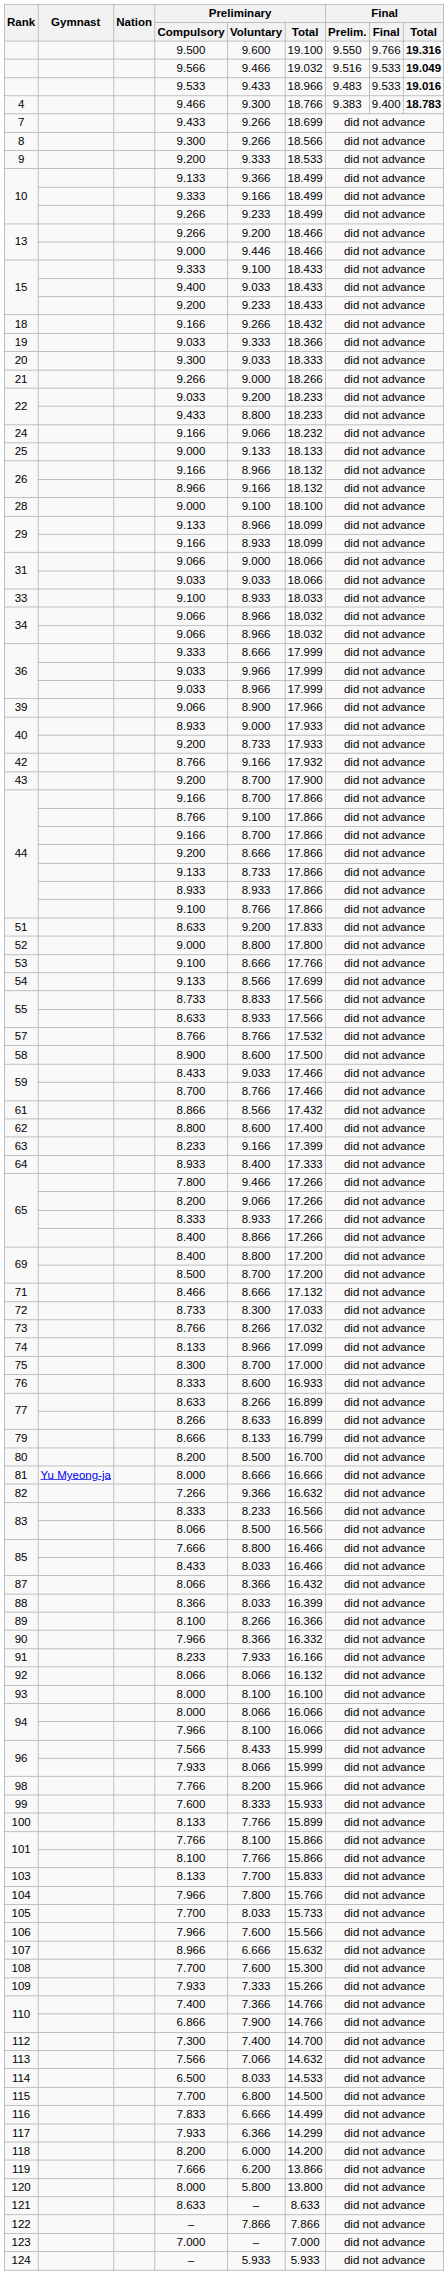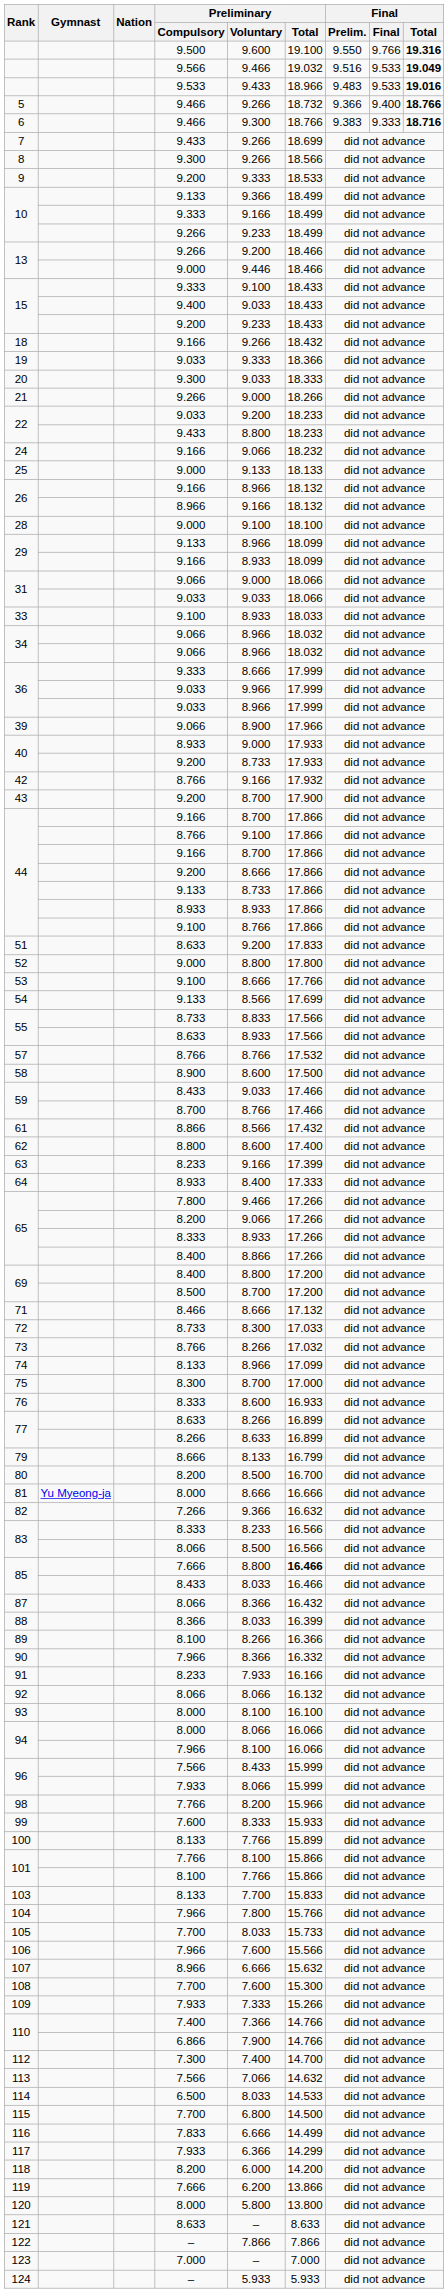- row: 4 | 9.466 | 9.300 | 18.766 | 9.383 | 9.400 | 18.783
+ row: 5 | 9.466 | 9.266 | 18.732 | 9.366 | 9.400 | 18.766
+ row: 6 | 9.466 | 9.300 | 18.766 | 9.383 | 9.333 | 18.716
85 / 7.666 | Preliminary / Total: normal -> bold
